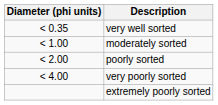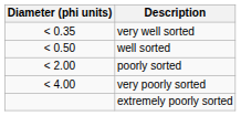+ row: < 0.50 | well sorted
- row: < 1.00 | moderately sorted
